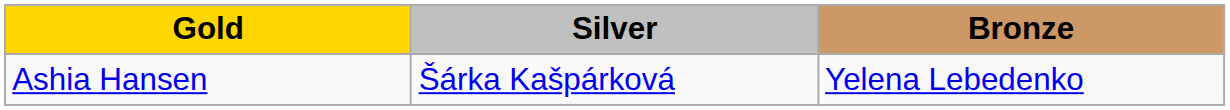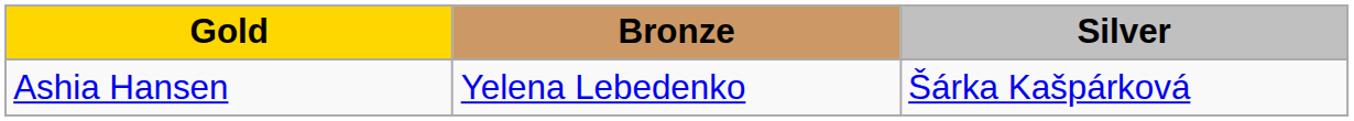columns swapped: Silver <-> Bronze
